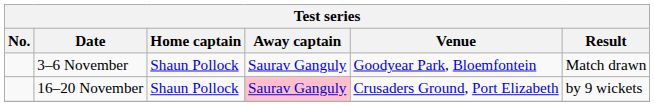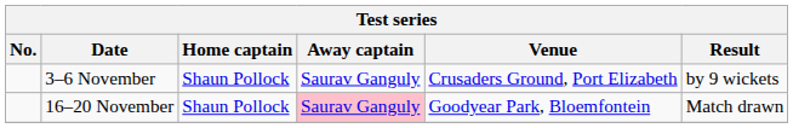3–6 November | Venue: Goodyear Park, Bloemfontein -> Crusaders Ground, Port Elizabeth
3–6 November | Result: Match drawn -> by 9 wickets
16–20 November | Venue: Crusaders Ground, Port Elizabeth -> Goodyear Park, Bloemfontein
16–20 November | Result: by 9 wickets -> Match drawn
